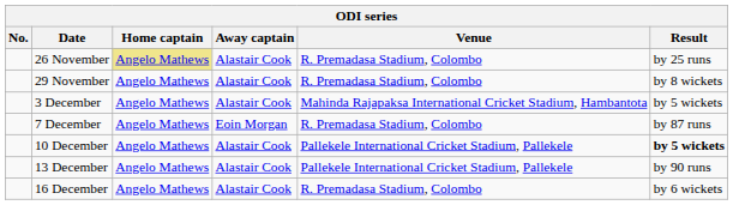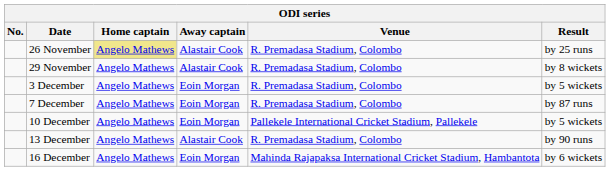3 December | Away captain: Alastair Cook -> Eoin Morgan
3 December | Venue: Mahinda Rajapaksa International Cricket Stadium, Hambantota -> R. Premadasa Stadium, Colombo
10 December | Away captain: Alastair Cook -> Eoin Morgan
10 December | Result: bold -> normal
13 December | Venue: Pallekele International Cricket Stadium, Pallekele -> R. Premadasa Stadium, Colombo
16 December | Away captain: Alastair Cook -> Eoin Morgan
16 December | Venue: R. Premadasa Stadium, Colombo -> Mahinda Rajapaksa International Cricket Stadium, Hambantota
